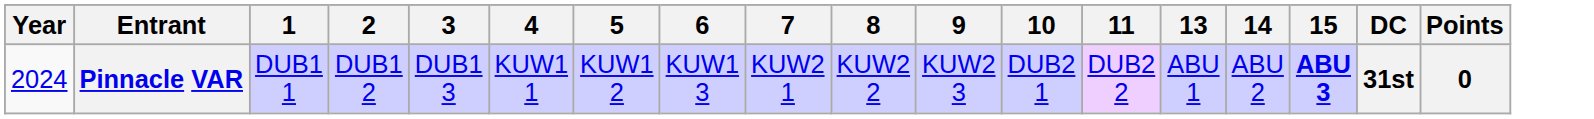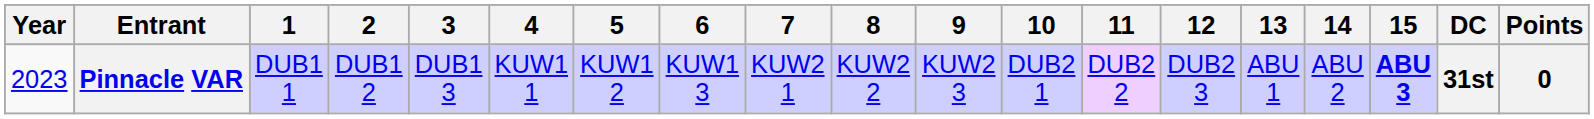+ column: 12 | DUB2 3
Pinnacle VAR | Year: 2024 -> 2023
